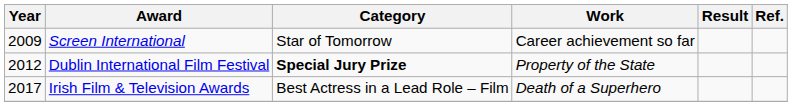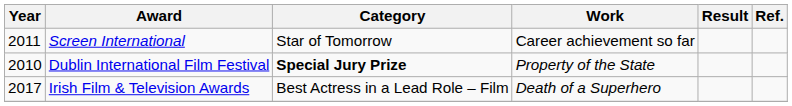Screen International | Year: 2009 -> 2011
Dublin International Film Festival | Year: 2012 -> 2010
